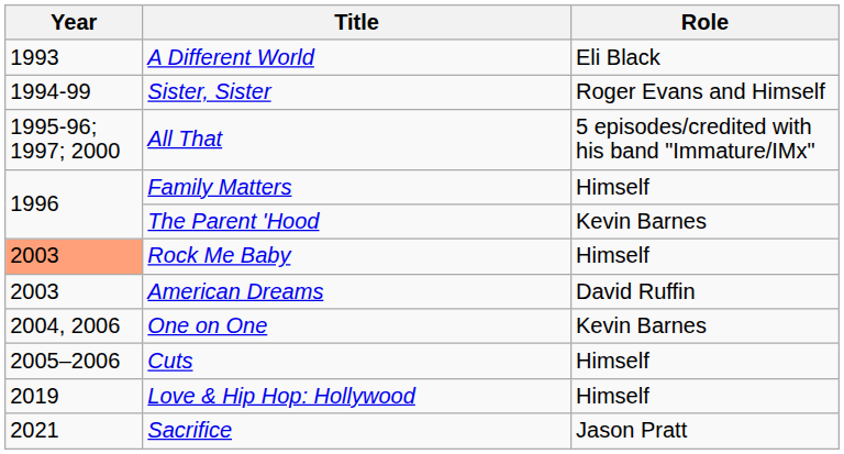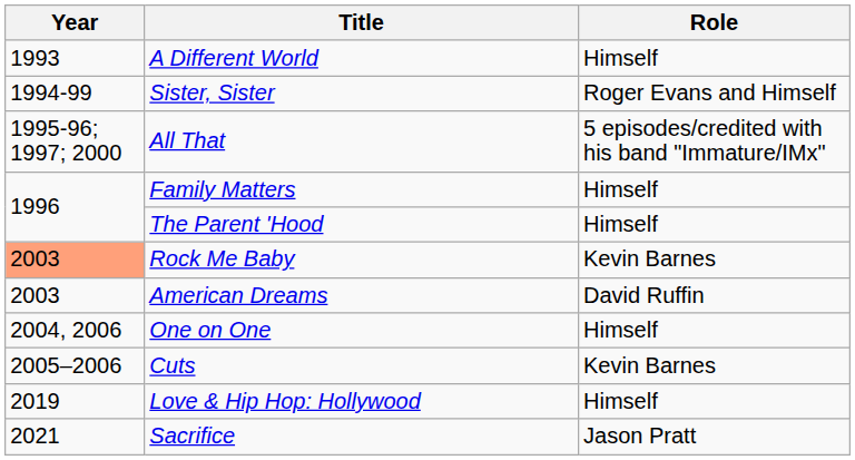A Different World | Role: Eli Black -> Himself
The Parent 'Hood | Role: Kevin Barnes -> Himself
Rock Me Baby | Role: Himself -> Kevin Barnes
One on One | Role: Kevin Barnes -> Himself
Cuts | Role: Himself -> Kevin Barnes
